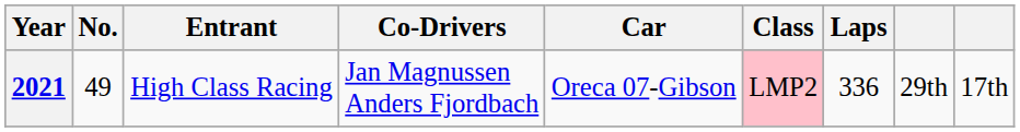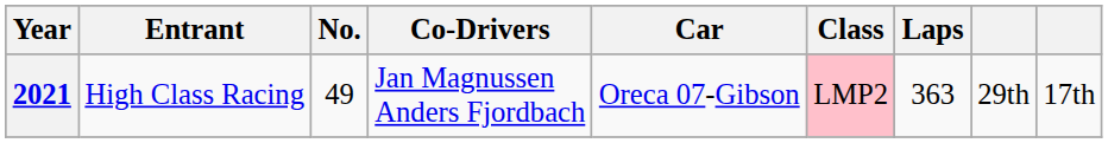columns swapped: Entrant <-> No.
2021 | Laps: 336 -> 363
